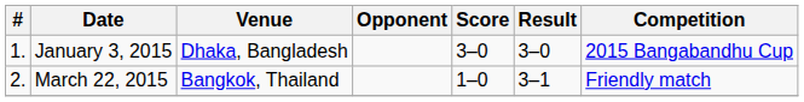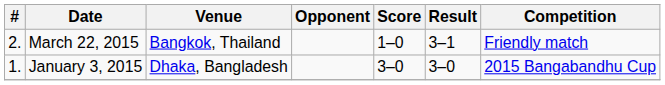rows swapped: January 3, 2015 <-> March 22, 2015
